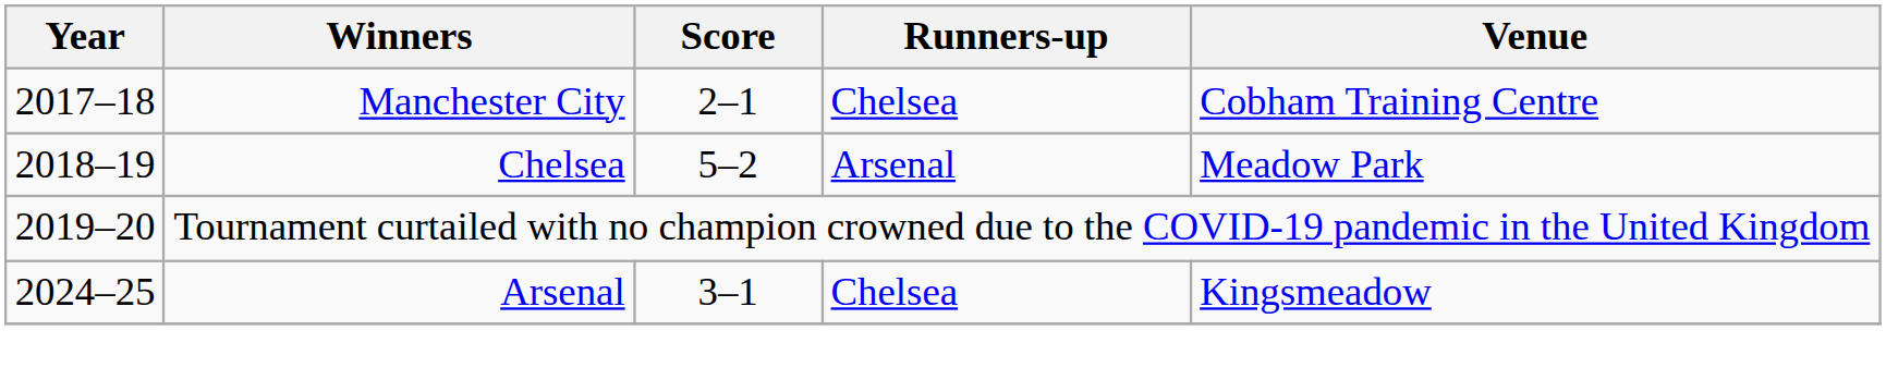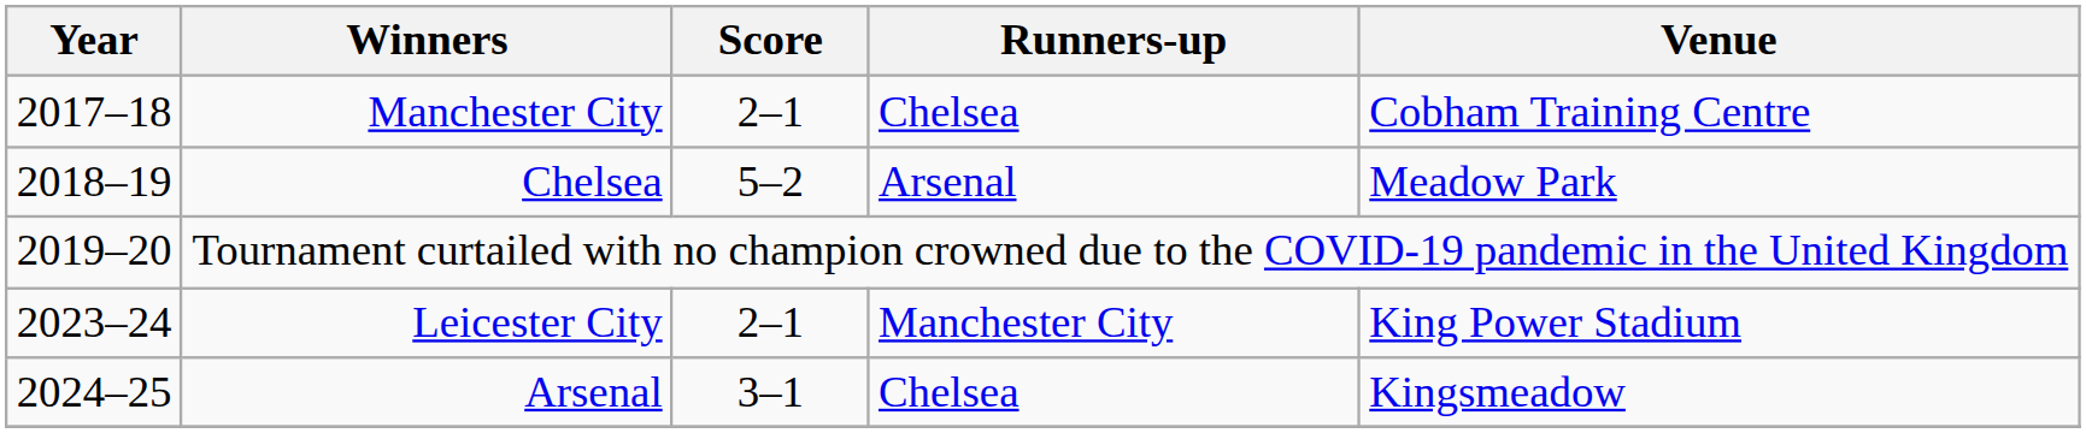+ row: 2023–24 | Leicester City | 2–1 | Manchester City | King Power Stadium
